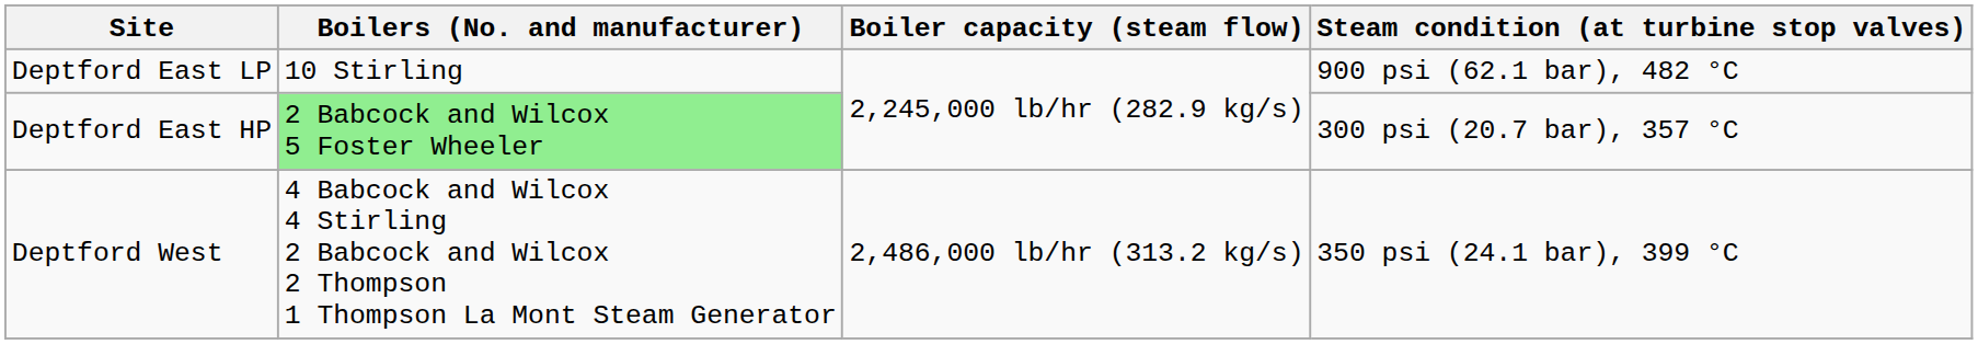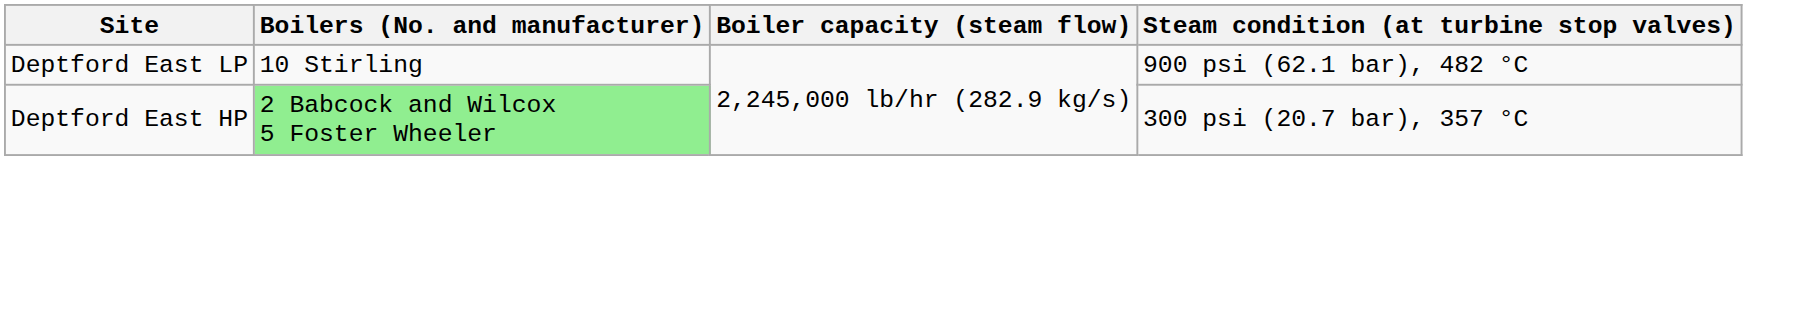- row: Deptford West | 4 Babcock and Wilcox 4 Stirling 2 Babcock and Wilcox 2 Thompson 1 Thompson La Mont Steam Generator | 2,486,000 lb/hr (313.2 kg/s) | 350 psi (24.1 bar), 399 °C
